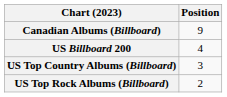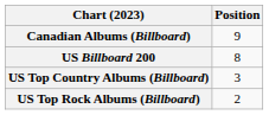US Billboard 200 | Position: 4 -> 8
